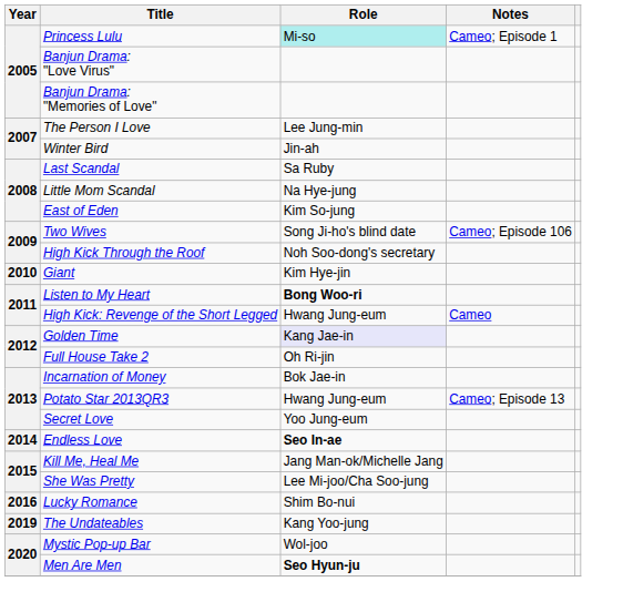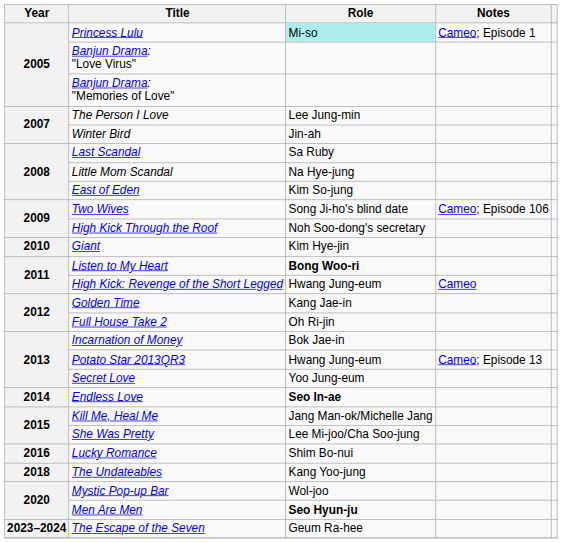Golden Time | Role: lavender background -> no background
The Undateables | Year: 2019 -> 2018
+ row: 2023–2024 | The Escape of the Seven | Geum Ra-hee
